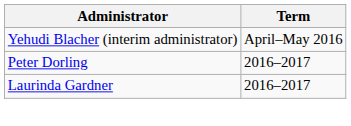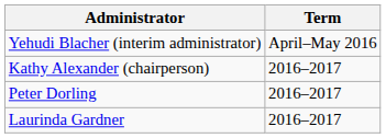+ row: Kathy Alexander (chairperson) | 2016–2017
